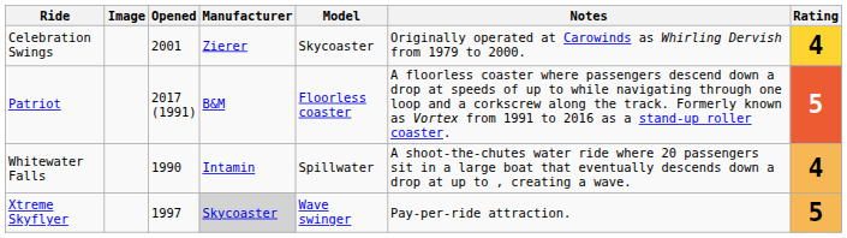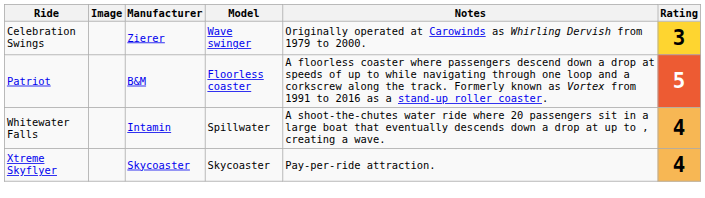- column: Opened | 2001 | 2017 (1991) | 1990 | 1997
Celebration Swings | Model: Skycoaster -> Wave swinger
Celebration Swings | Rating: 4 -> 3
Xtreme Skyflyer | Manufacturer: lightgrey background -> no background
Xtreme Skyflyer | Model: Wave swinger -> Skycoaster
Xtreme Skyflyer | Rating: 5 -> 4
